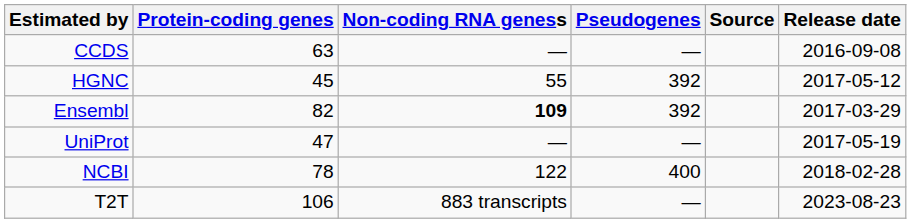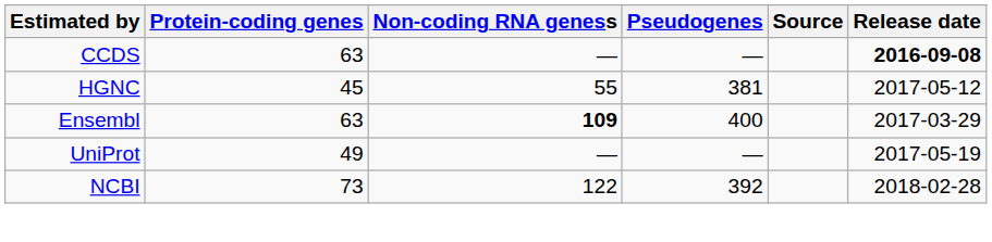CCDS | Release date: normal -> bold
HGNC | Pseudogenes: 392 -> 381
Ensembl | Protein-coding genes: 82 -> 63
Ensembl | Pseudogenes: 392 -> 400
UniProt | Protein-coding genes: 47 -> 49
NCBI | Protein-coding genes: 78 -> 73
NCBI | Pseudogenes: 400 -> 392
- row: T2T | 106 | 883 transcripts | — | 2023-08-23
